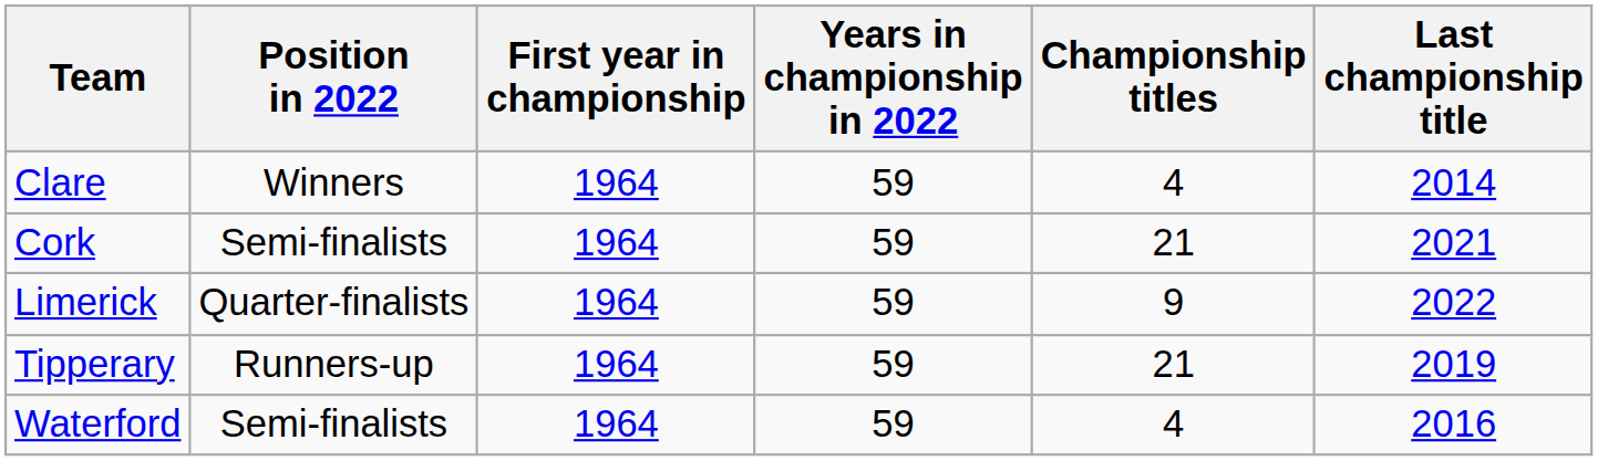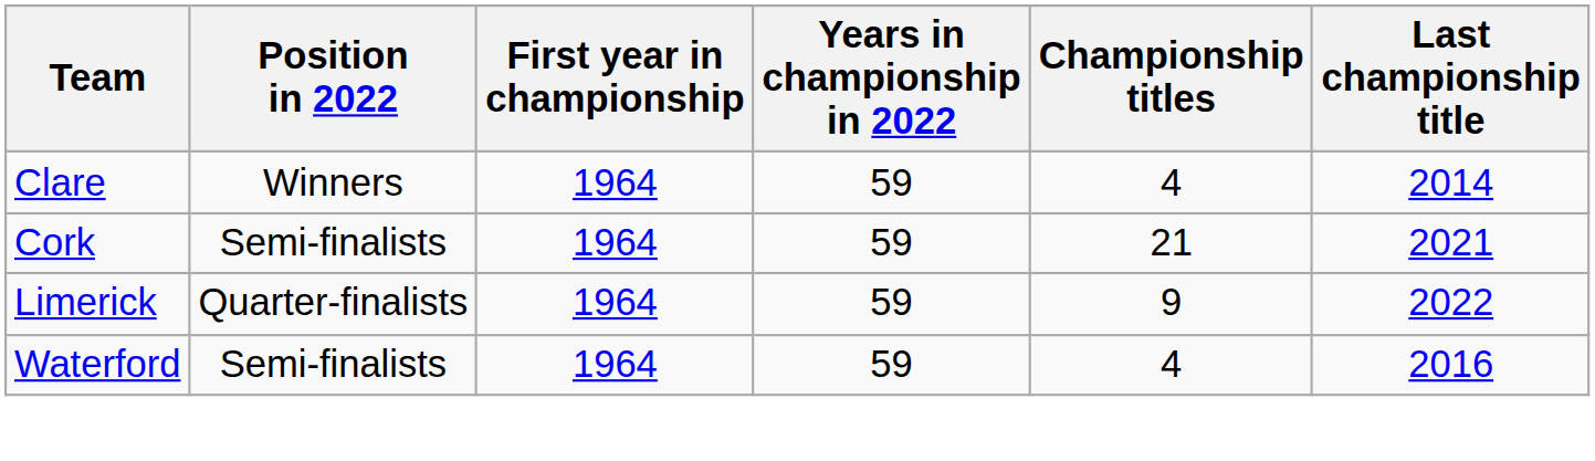- row: Tipperary | Runners-up | 1964 | 59 | 21 | 2019
